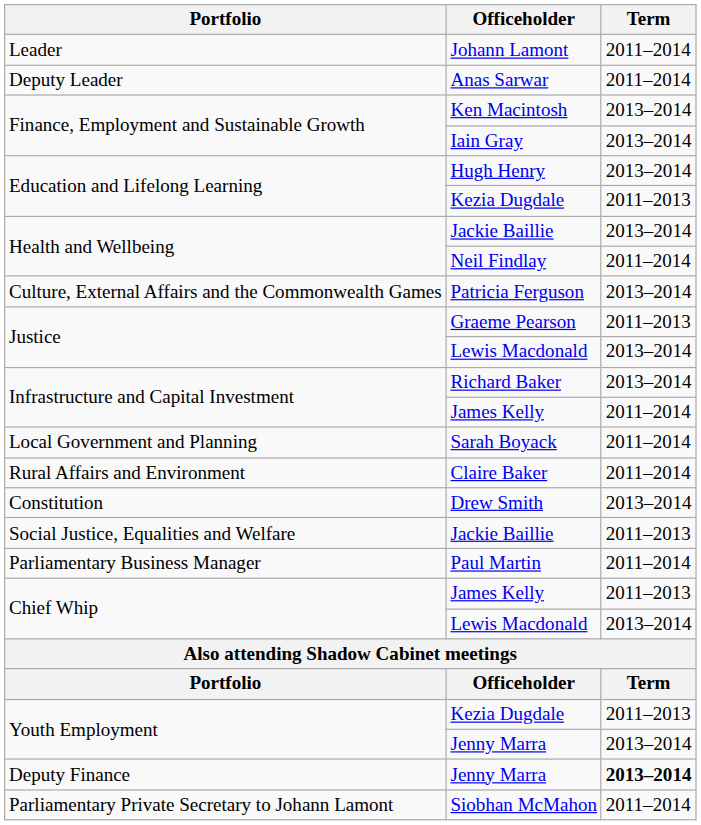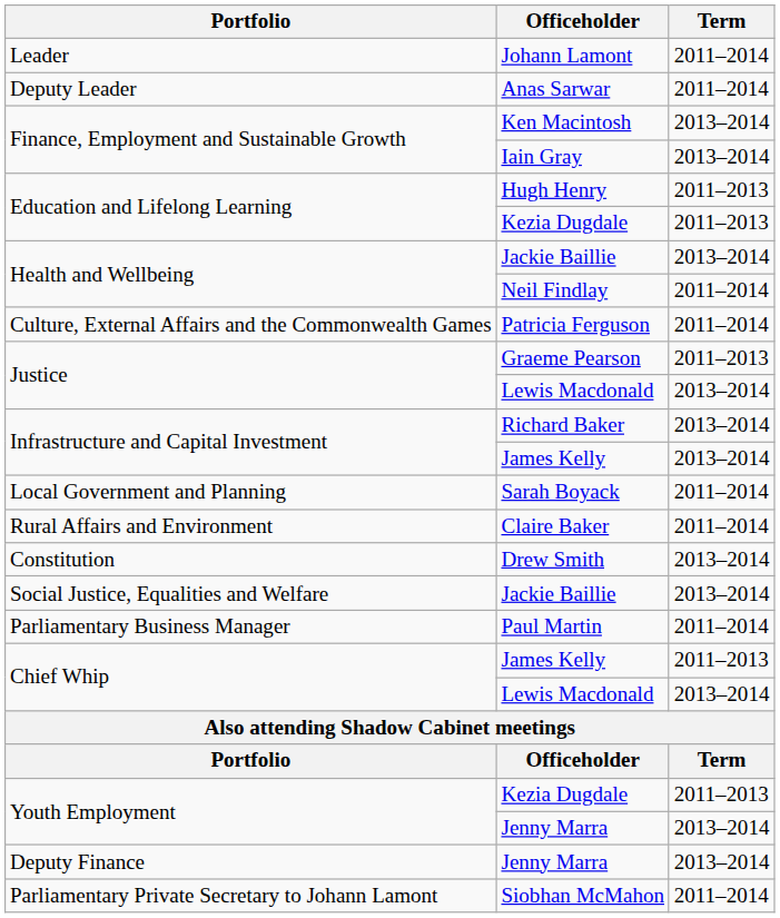Hugh Henry | Term: 2013–2014 -> 2011–2013
Patricia Ferguson | Term: 2013–2014 -> 2011–2014
Infrastructure and Capital Investment / James Kelly | Term: 2011–2014 -> 2013–2014
Social Justice, Equalities and Welfare / Jackie Baillie | Term: 2011–2013 -> 2013–2014
Deputy Finance / Jenny Marra | Term: bold -> normal
